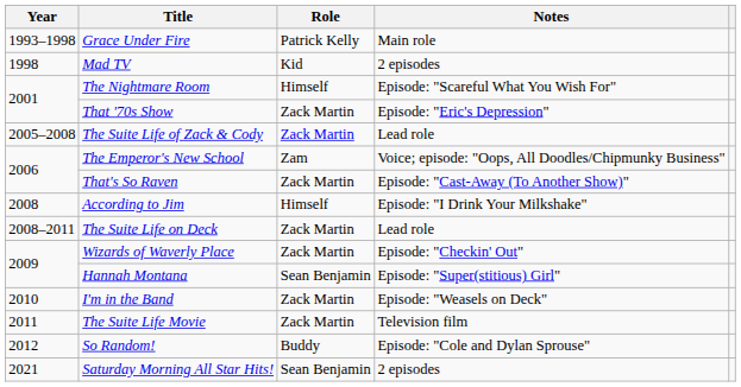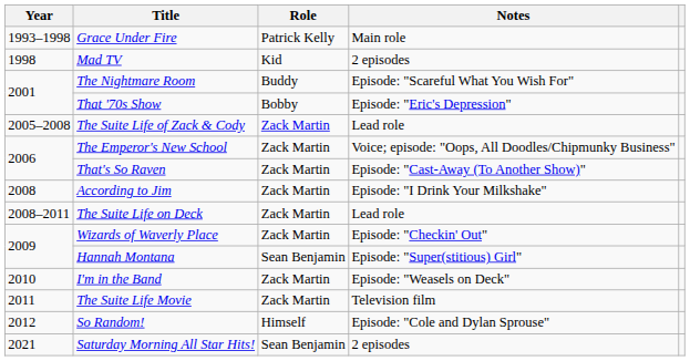The Nightmare Room | Role: Himself -> Buddy
That '70s Show | Role: Zack Martin -> Bobby
The Emperor's New School | Role: Zam -> Zack Martin
According to Jim | Role: Himself -> Zack Martin
So Random! | Role: Buddy -> Himself
